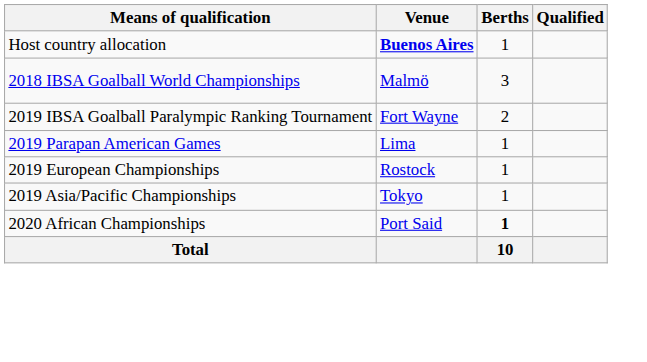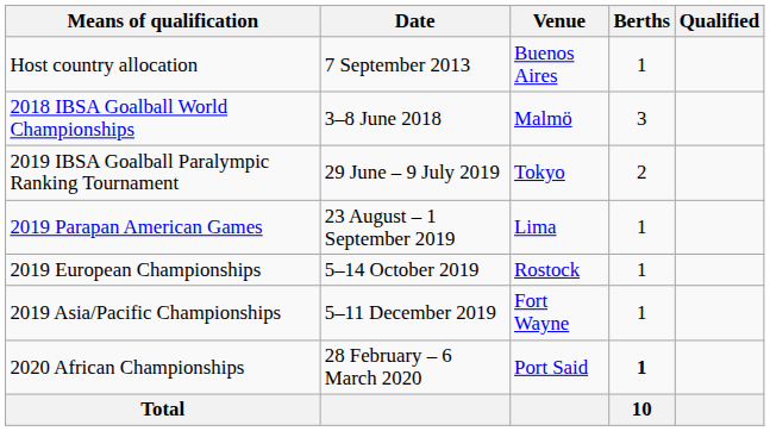+ column: Date | 7 September 2013 | 3–8 June 2018 | 29 June – 9 July 2019 | 23 August – 1 September 2019 | 5–14 October 2019 | 5–11 December 2019 | 28 February – 6 March 2020
Host country allocation | Venue: bold -> normal
2019 IBSA Goalball Paralympic Ranking Tournament | Venue: Fort Wayne -> Tokyo
2019 Asia/Pacific Championships | Venue: Tokyo -> Fort Wayne
